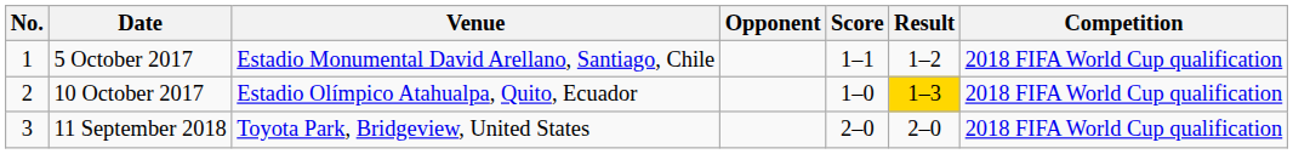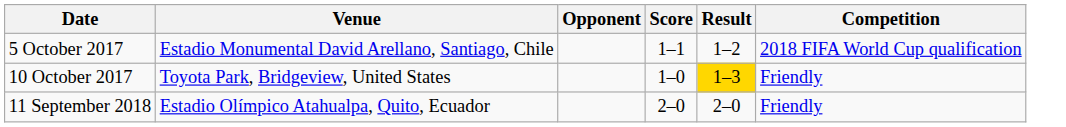- column: No. | 1 | 2 | 3
10 October 2017 | Venue: Estadio Olímpico Atahualpa, Quito, Ecuador -> Toyota Park, Bridgeview, United States
10 October 2017 | Competition: 2018 FIFA World Cup qualification -> Friendly
11 September 2018 | Venue: Toyota Park, Bridgeview, United States -> Estadio Olímpico Atahualpa, Quito, Ecuador
11 September 2018 | Competition: 2018 FIFA World Cup qualification -> Friendly
